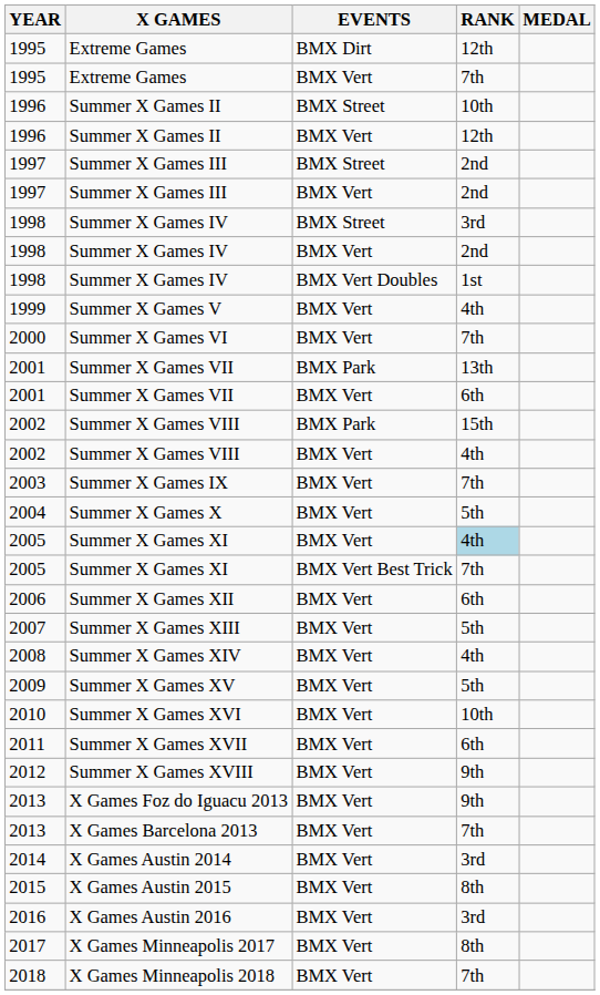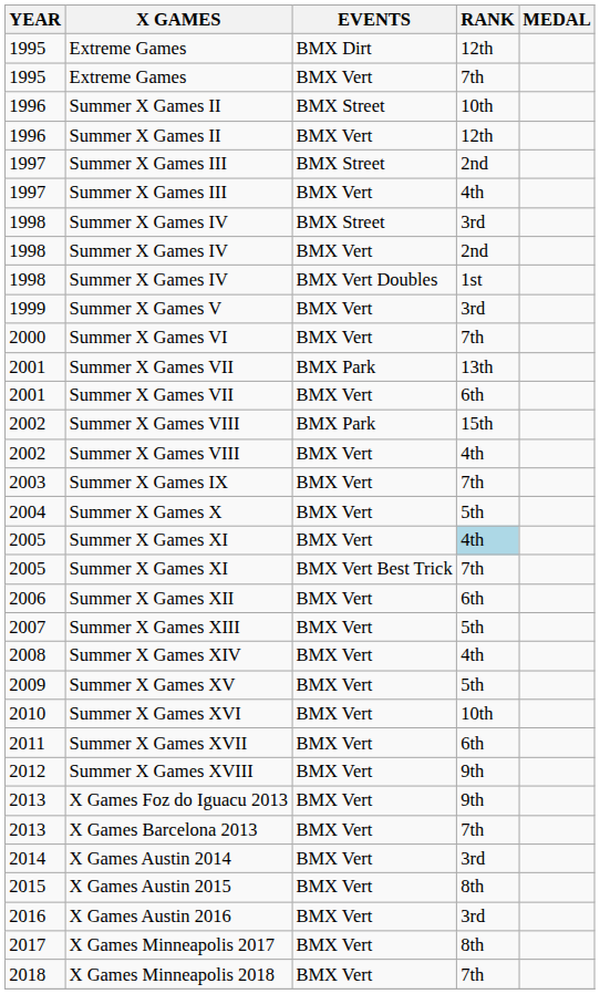Summer X Games III / BMX Vert | RANK: 2nd -> 4th
Summer X Games V | RANK: 4th -> 3rd
